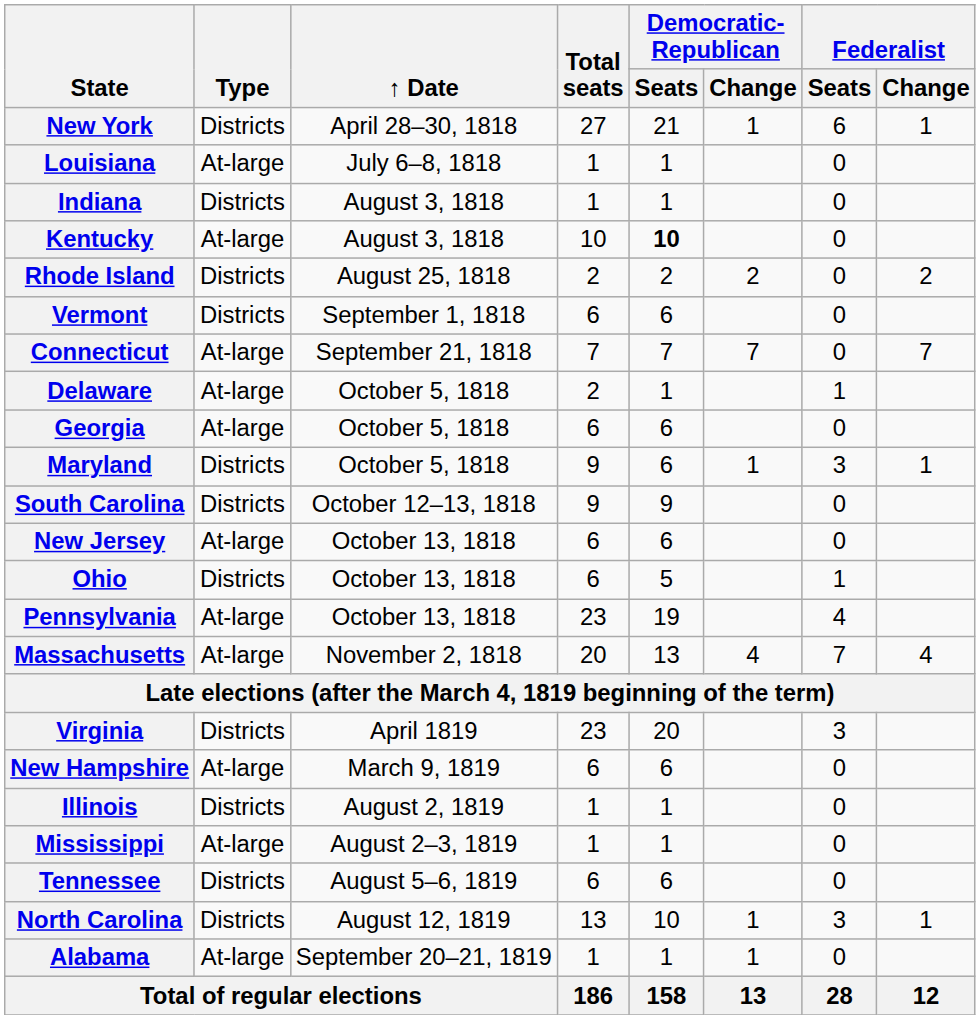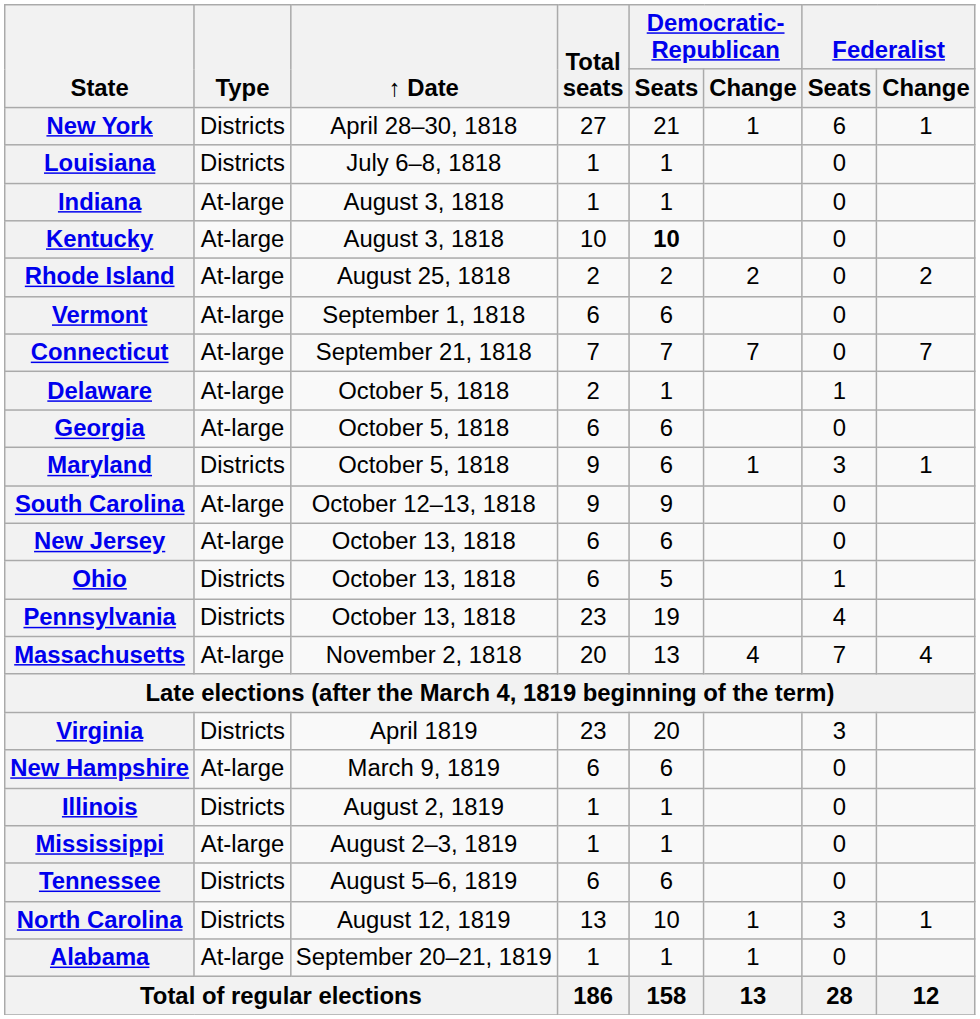Louisiana | Type: At-large -> Districts
Indiana | Type: Districts -> At-large
Rhode Island | Type: Districts -> At-large
Vermont | Type: Districts -> At-large
South Carolina | Type: Districts -> At-large
Pennsylvania | Type: At-large -> Districts
